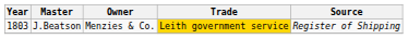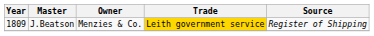J.Beatson | Year: 1803 -> 1809
